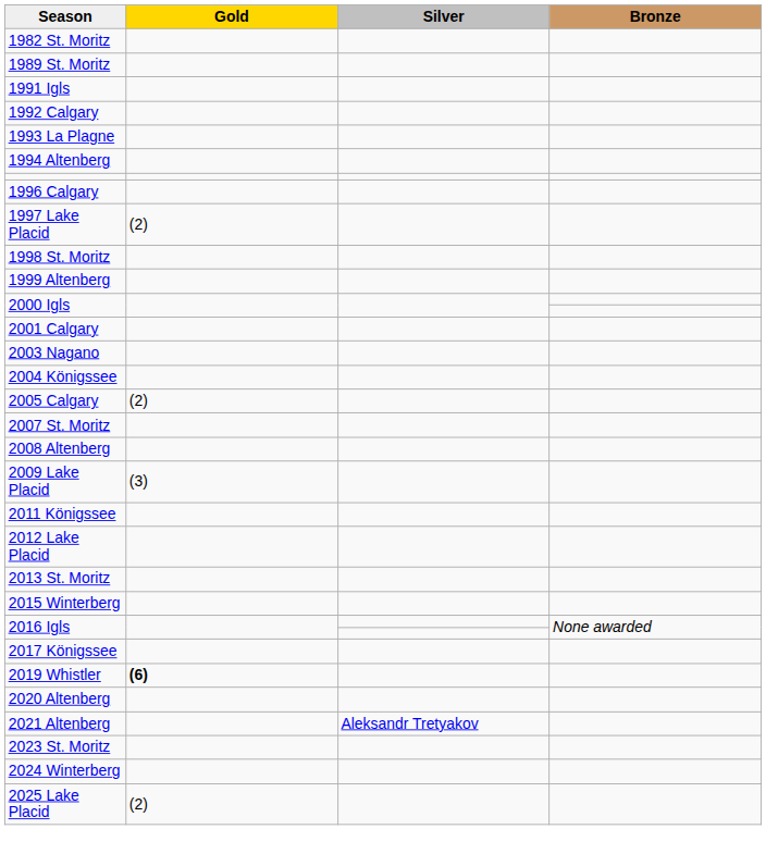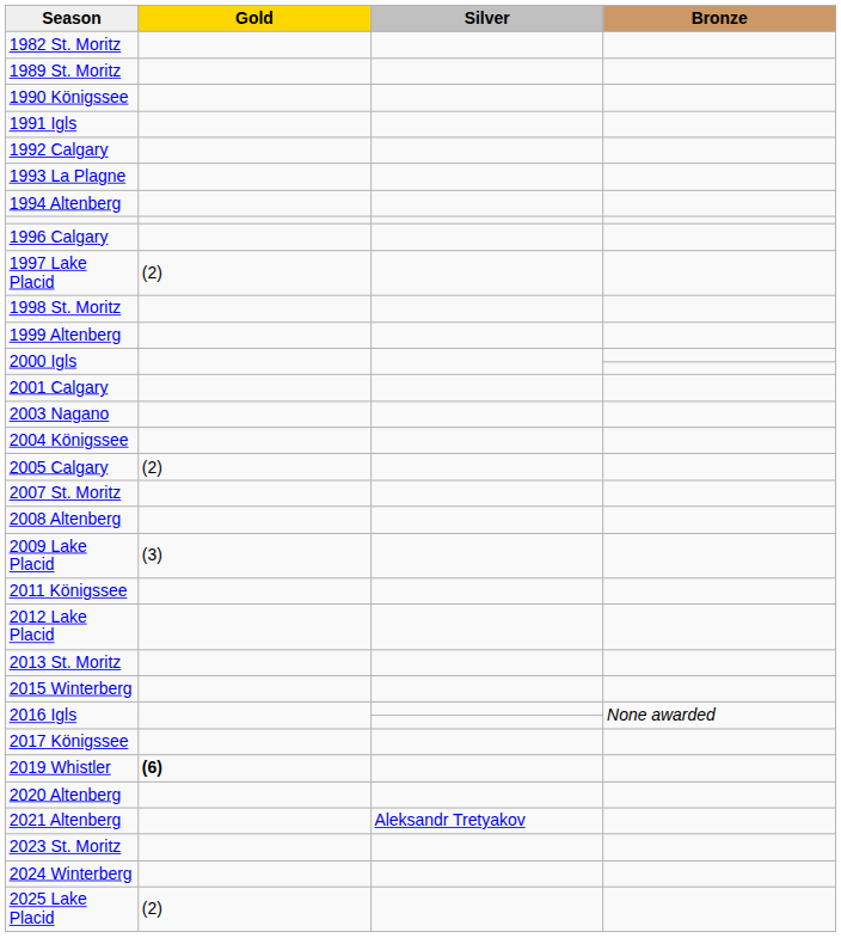+ row: 1990 Königssee
